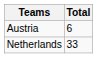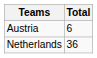Netherlands | Total: 33 -> 36
